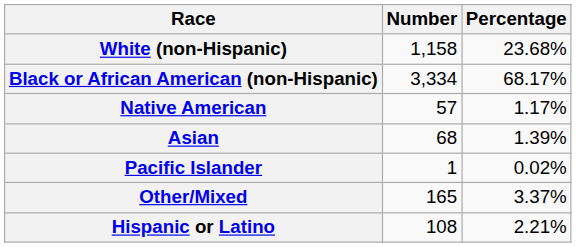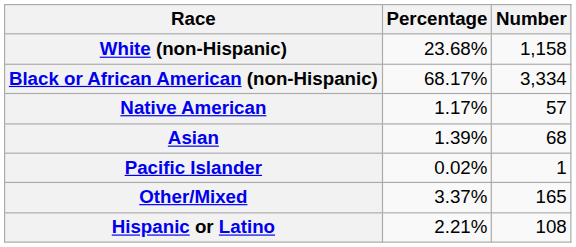columns swapped: Number <-> Percentage
